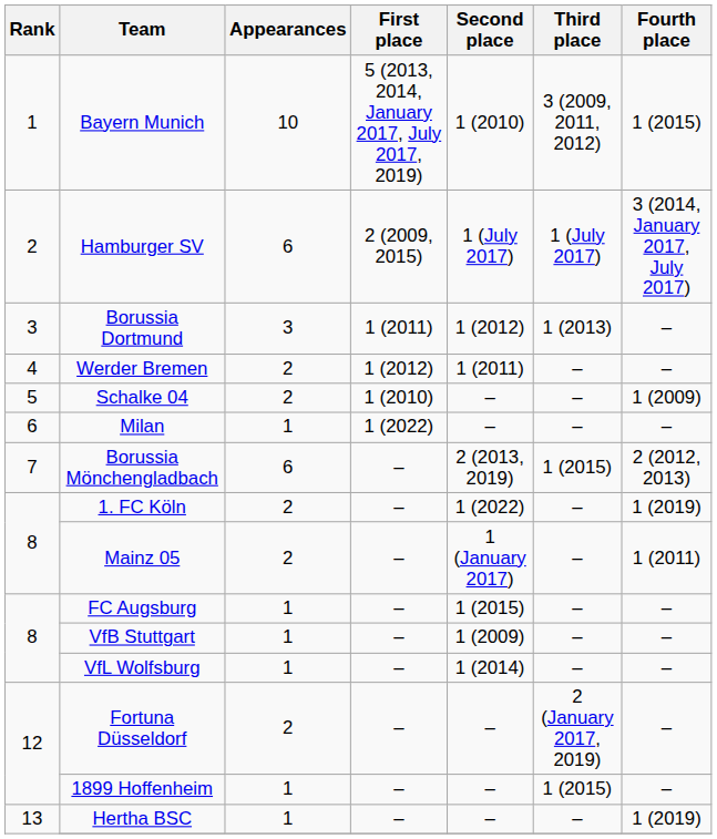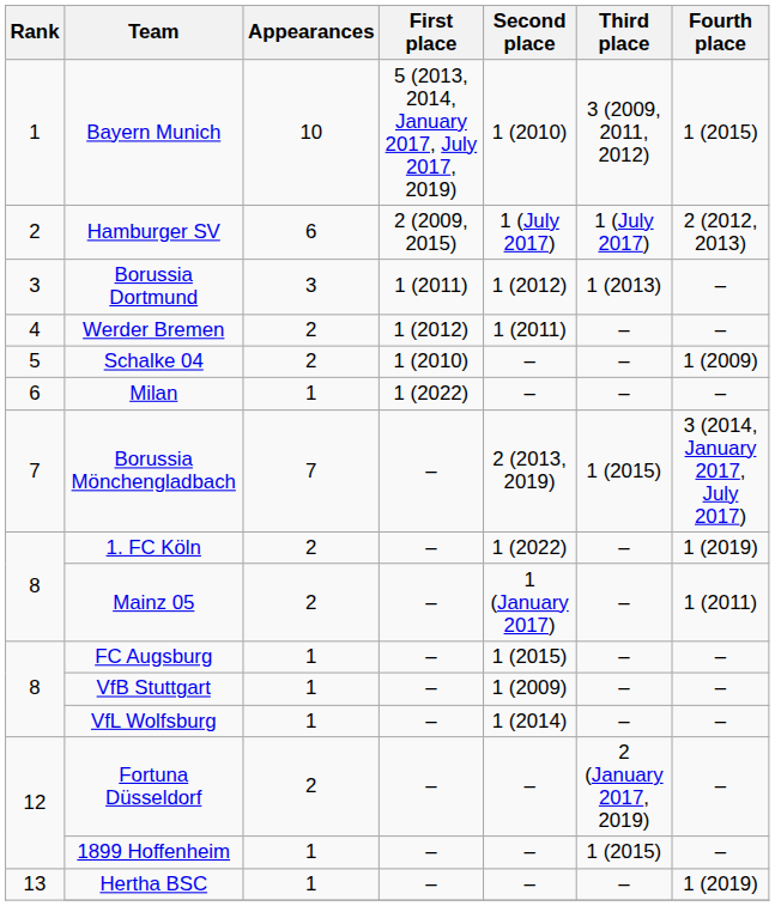Hamburger SV | Fourth place: 3 (2014, January 2017, July 2017) -> 2 (2012, 2013)
Borussia Mönchengladbach | Appearances: 6 -> 7
Borussia Mönchengladbach | Fourth place: 2 (2012, 2013) -> 3 (2014, January 2017, July 2017)
